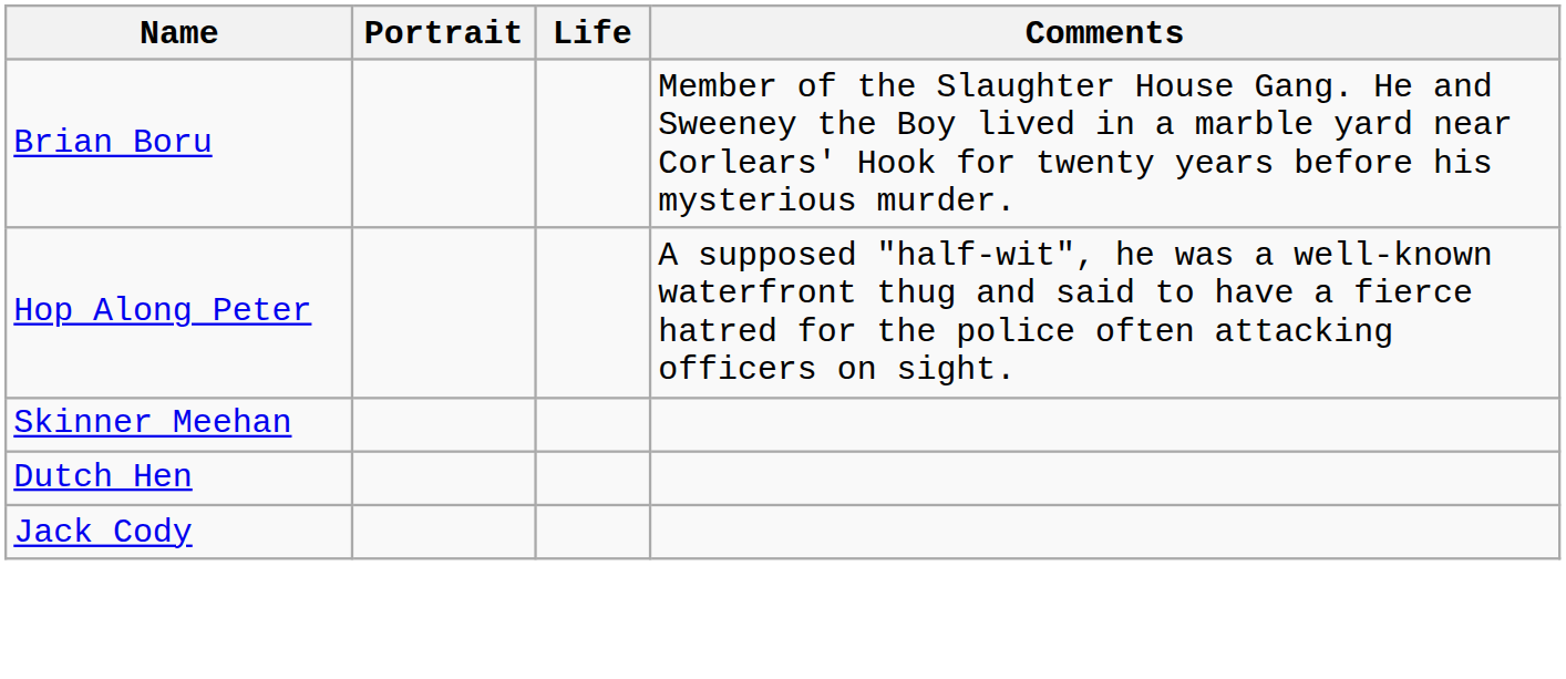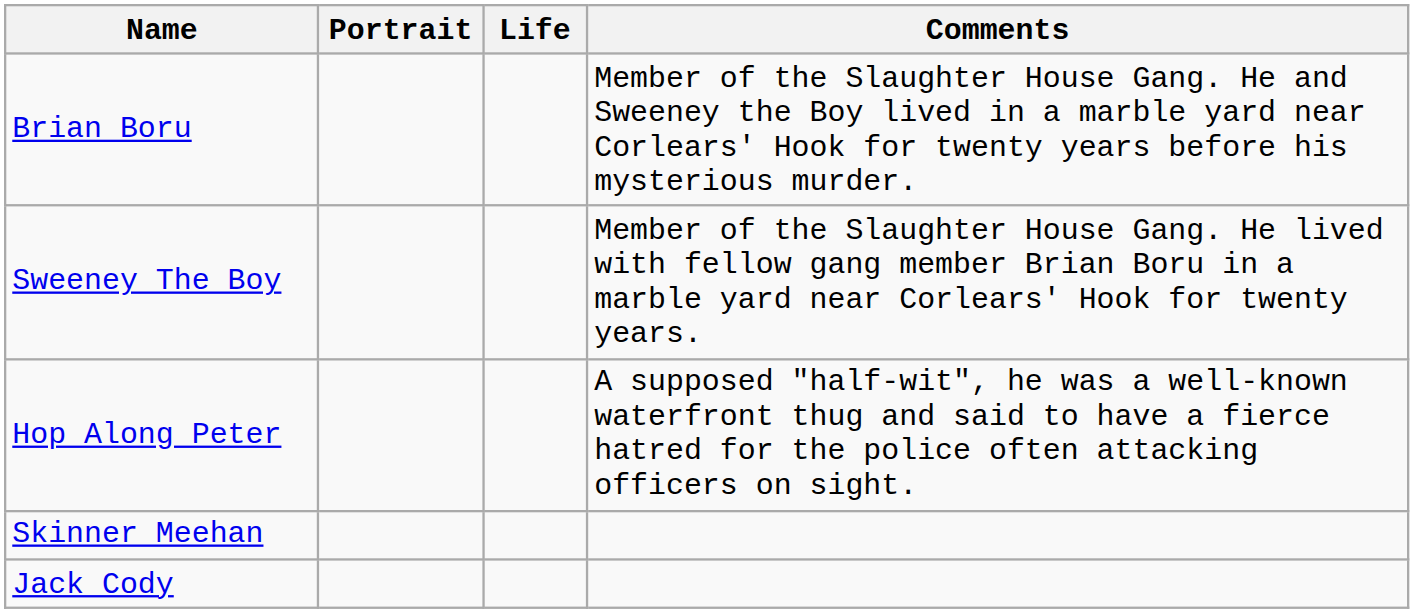+ row: Sweeney The Boy | Member of the Slaughter House Gang. He lived with fellow gang member Brian Boru in a marble yard near Corlears' Hook for twenty years.
- row: Dutch Hen
